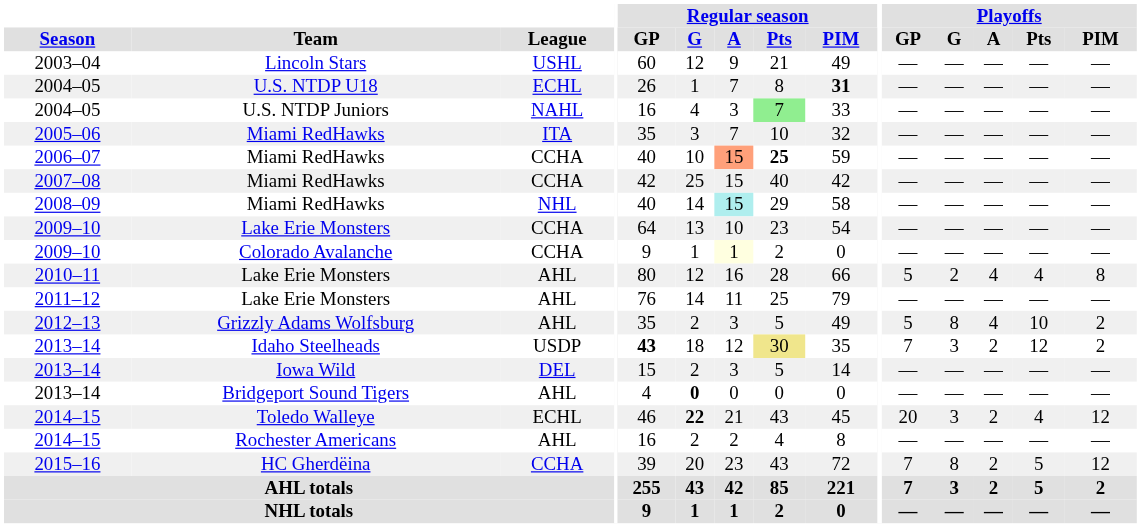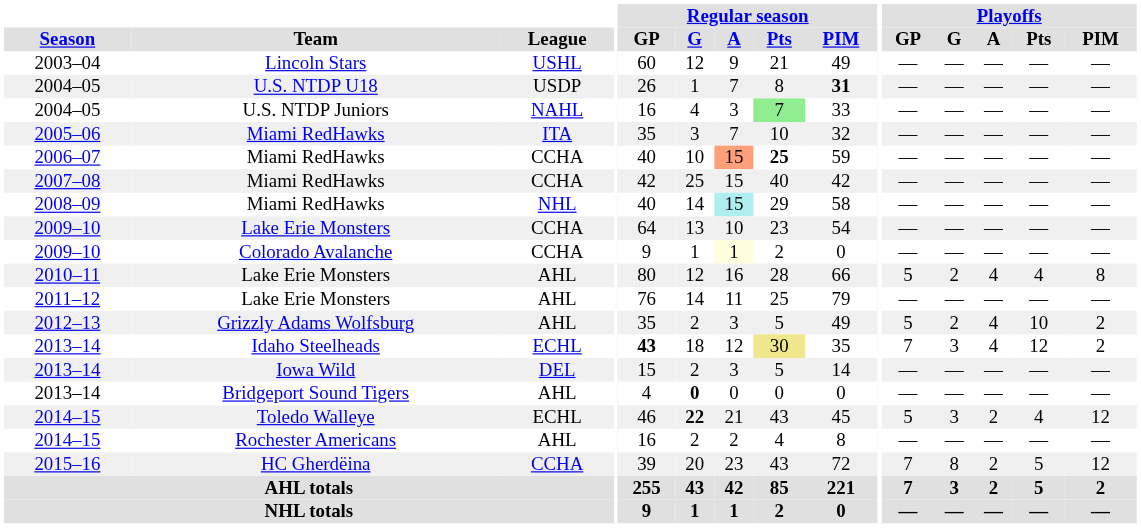2004–05 / U.S. NTDP U18 | League: ECHL -> USDP
2012–13 | Playoffs / G: 8 -> 2
2013–14 / Idaho Steelheads | League: USDP -> ECHL
2013–14 / Idaho Steelheads | Playoffs / A: 2 -> 4
2014–15 / Toledo Walleye | Playoffs / GP: 20 -> 5
